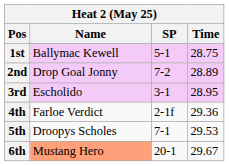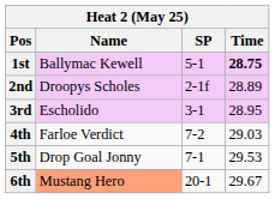1st | Time: normal -> bold
2nd | Name: Drop Goal Jonny -> Droopys Scholes
2nd | SP: 7-2 -> 2-1f
4th | SP: 2-1f -> 7-2
4th | Time: 29.36 -> 29.03
5th | Name: Droopys Scholes -> Drop Goal Jonny
